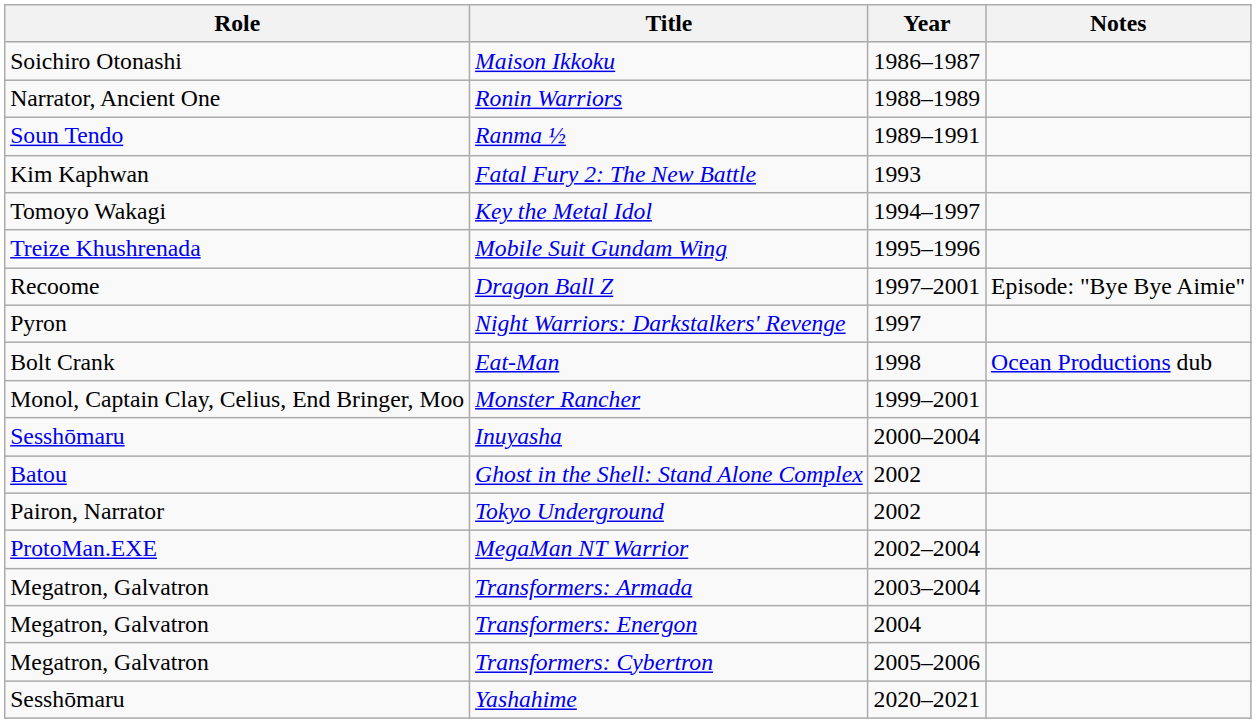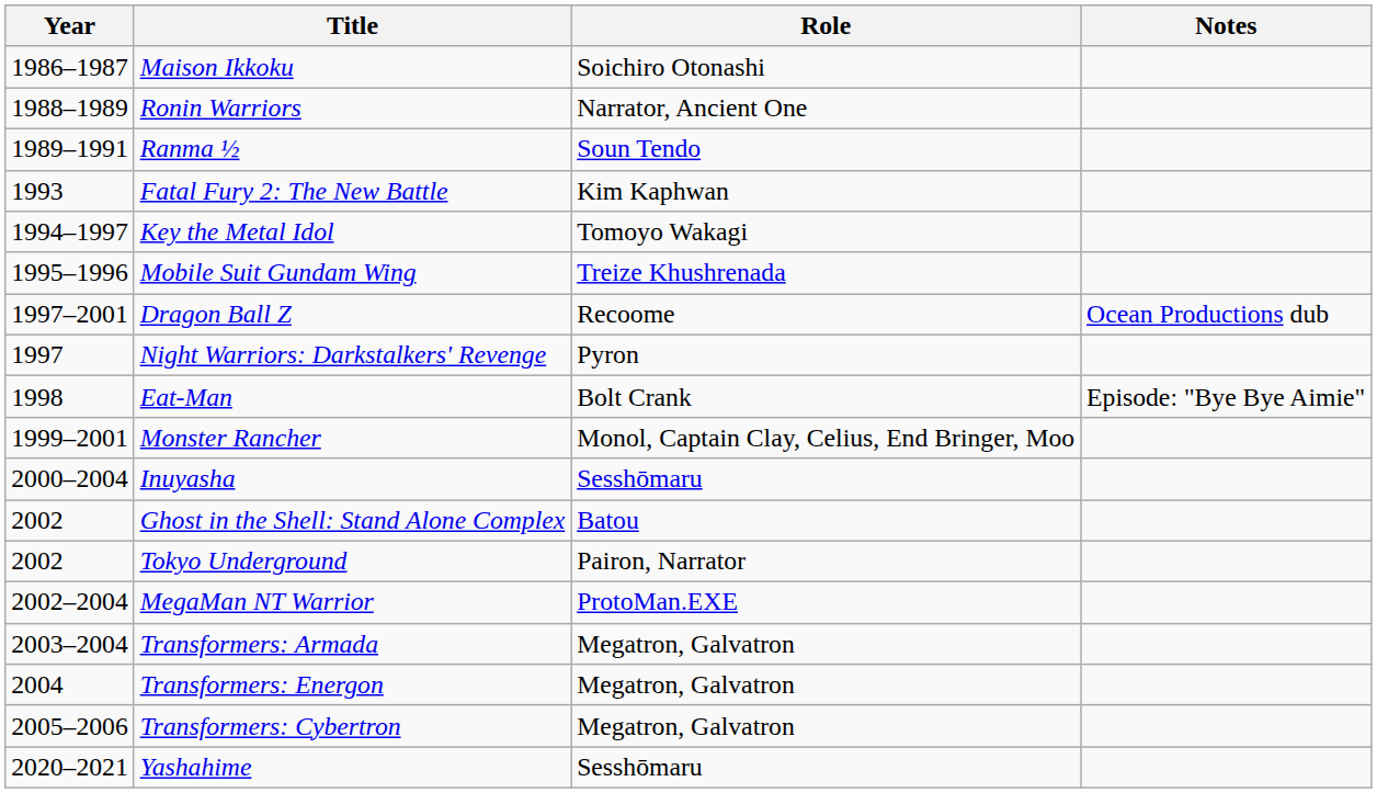columns swapped: Year <-> Role
Dragon Ball Z | Notes: Episode: "Bye Bye Aimie" -> Ocean Productions dub
Eat-Man | Notes: Ocean Productions dub -> Episode: "Bye Bye Aimie"
